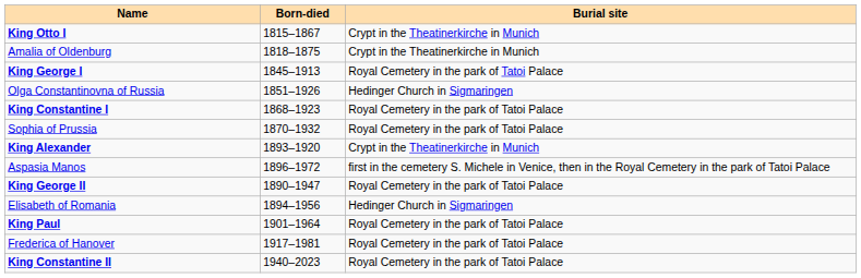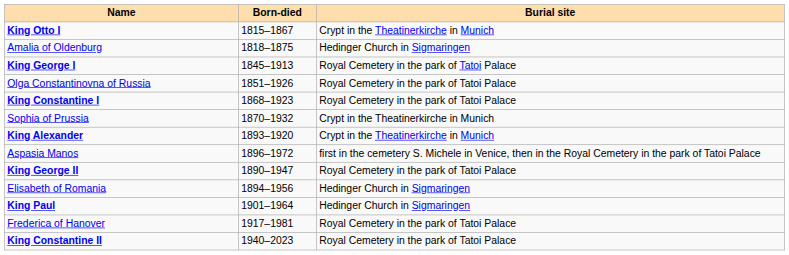Amalia of Oldenburg | Burial site: Crypt in the Theatinerkirche in Munich -> Hedinger Church in Sigmaringen
Olga Constantinovna of Russia | Burial site: Hedinger Church in Sigmaringen -> Royal Cemetery in the park of Tatoi Palace
Sophia of Prussia | Burial site: Royal Cemetery in the park of Tatoi Palace -> Crypt in the Theatinerkirche in Munich
King Paul | Burial site: Royal Cemetery in the park of Tatoi Palace -> Hedinger Church in Sigmaringen
